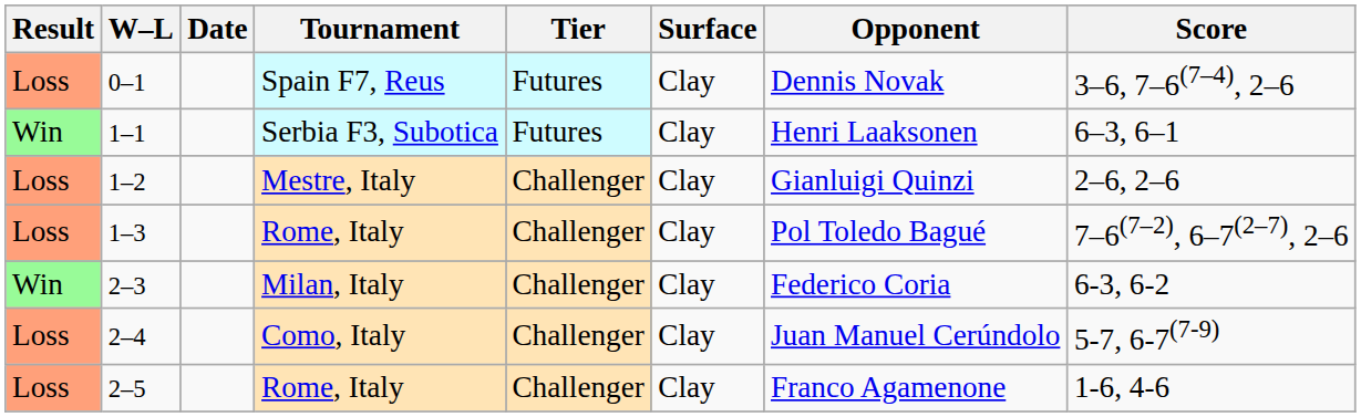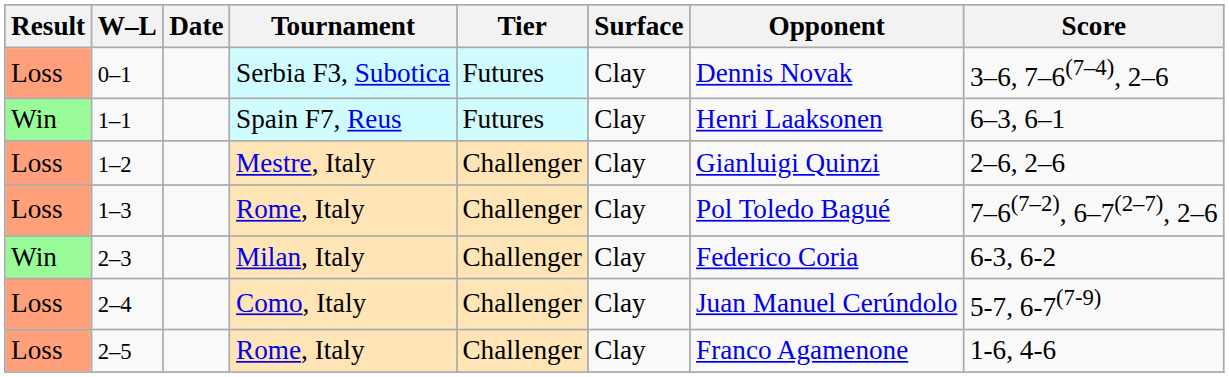0–1 | Tournament: Spain F7, Reus -> Serbia F3, Subotica
1–1 | Tournament: Serbia F3, Subotica -> Spain F7, Reus
